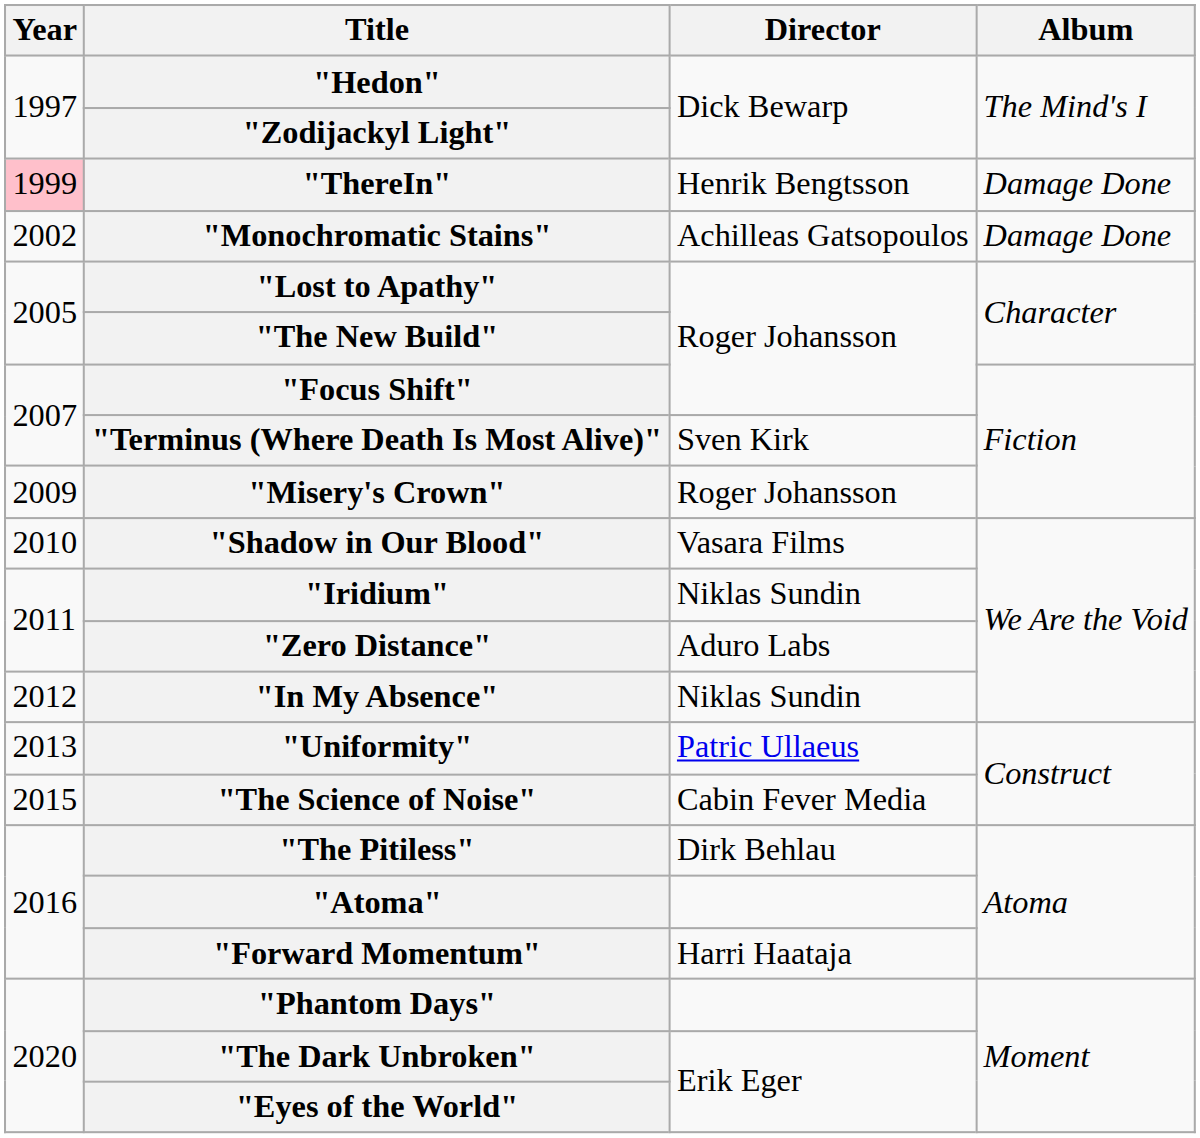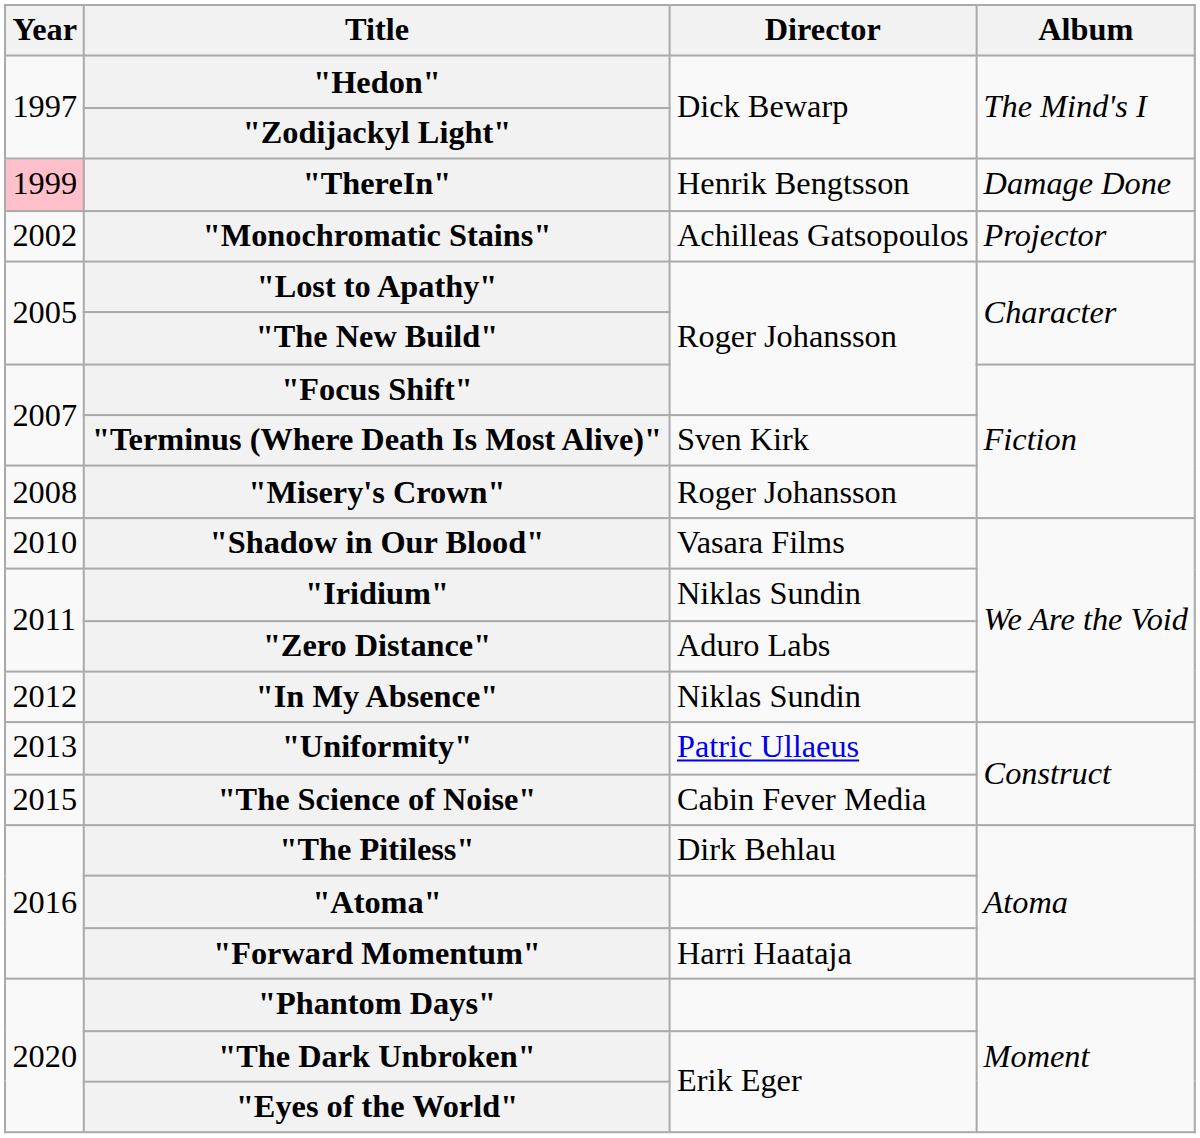"Monochromatic Stains" | Album: Damage Done -> Projector
"Misery's Crown" | Year: 2009 -> 2008
